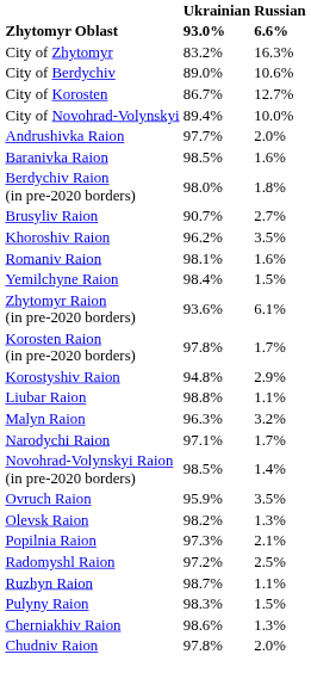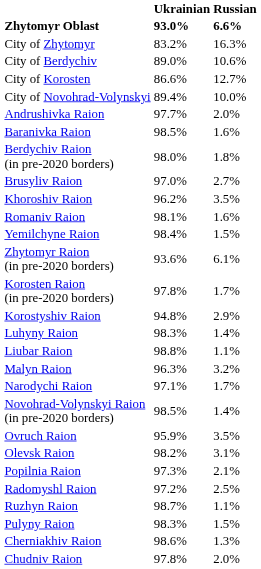City of Korosten | Ukrainian: 86.7% -> 86.6%
Brusyliv Raion | Ukrainian: 90.7% -> 97.0%
+ row: Luhyny Raion | 98.3% | 1.4%
Olevsk Raion | Russian: 1.3% -> 3.1%
